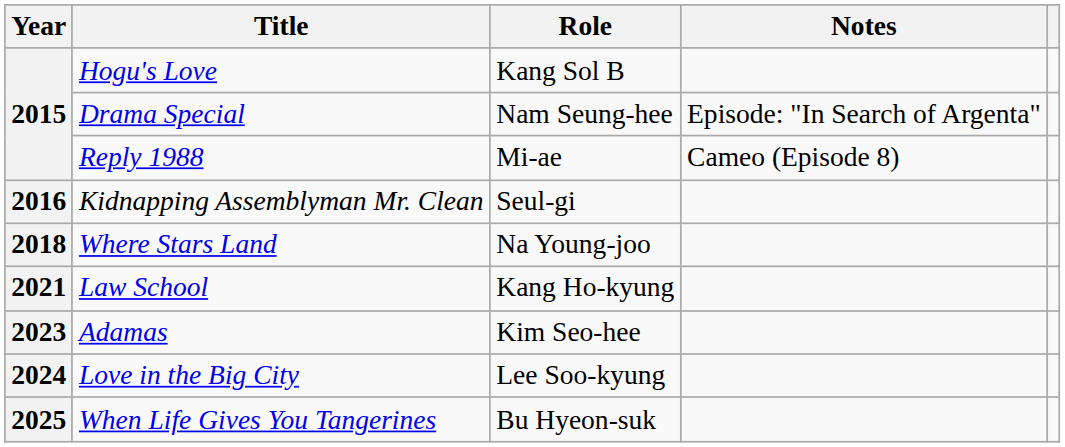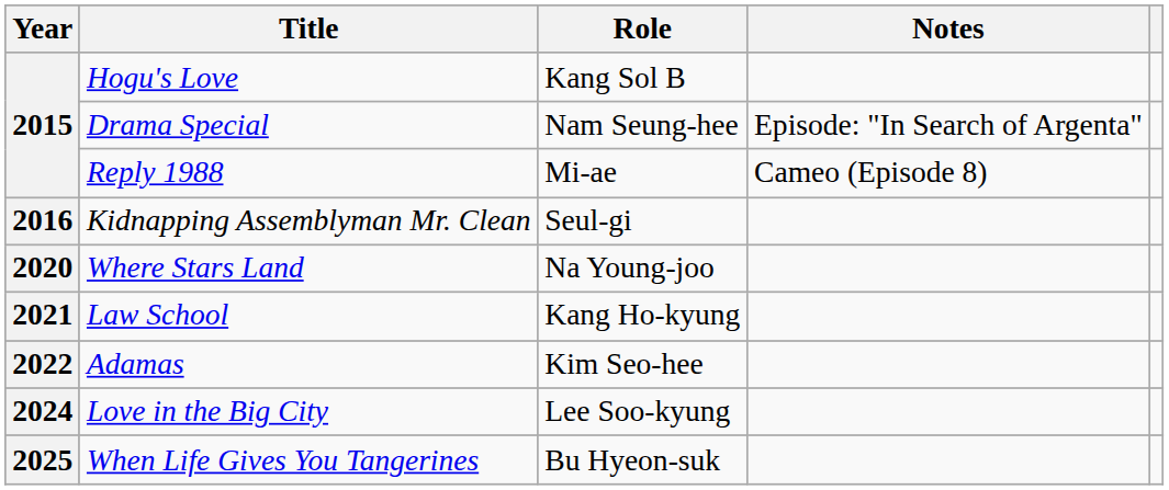Where Stars Land | Year: 2018 -> 2020
Adamas | Year: 2023 -> 2022
